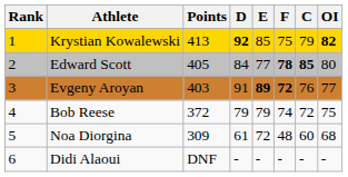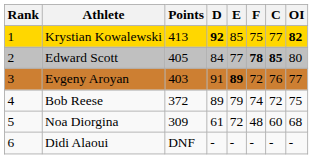Krystian Kowalewski | C: 79 -> 77
Evgeny Aroyan | F: bold -> normal
Bob Reese | D: 79 -> 89
